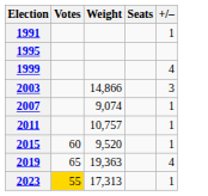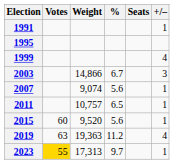+ column: % | 6.7 | 5.6 | 6.5 | 5.6 | 11.2 | 9.7
2019 | Votes: 65 -> 63
